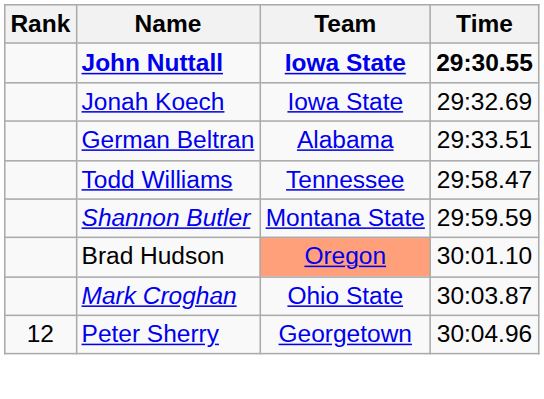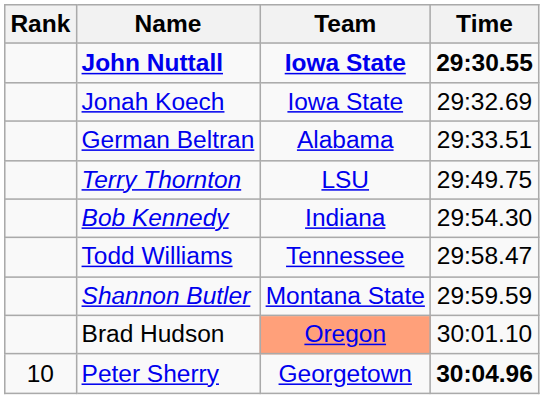+ row: Terry Thornton | LSU | 29:49.75
+ row: Bob Kennedy | Indiana | 29:54.30
- row: Mark Croghan | Ohio State | 30:03.87
Peter Sherry | Rank: 12 -> 10
Peter Sherry | Time: normal -> bold
